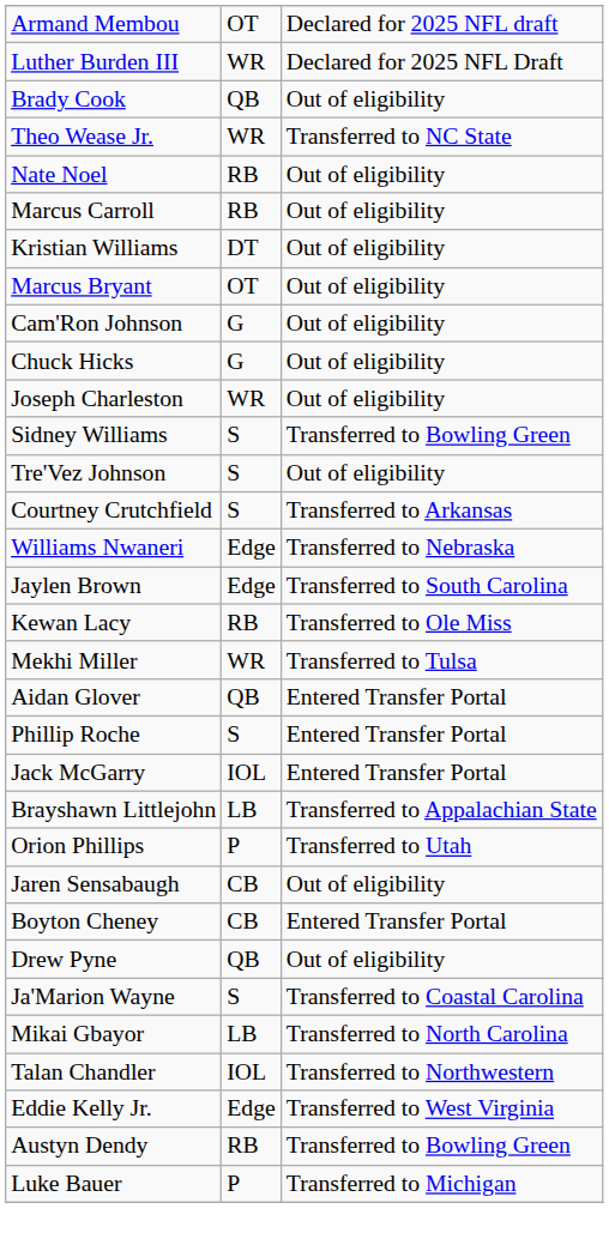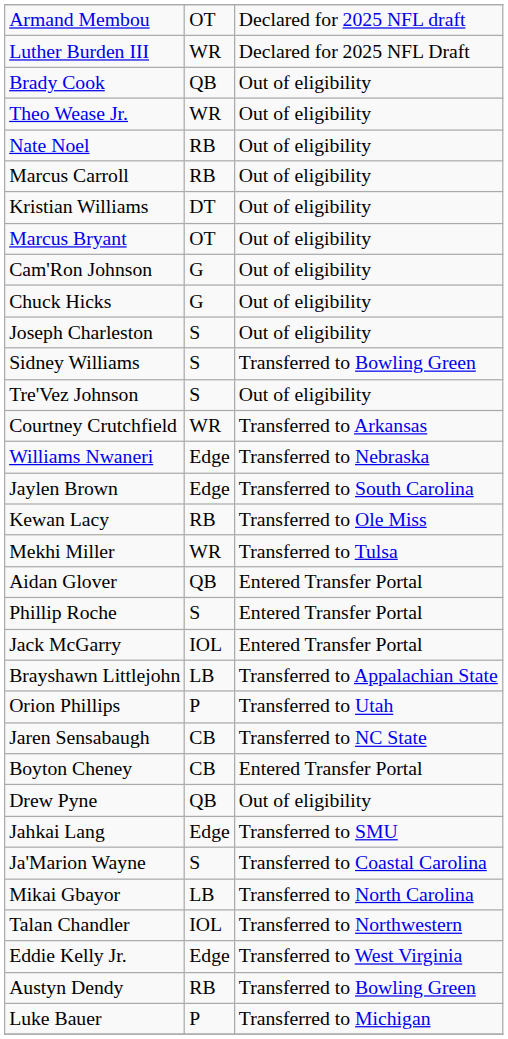Theo Wease Jr. | column 3: Transferred to NC State -> Out of eligibility
Joseph Charleston | column 2: WR -> S
Courtney Crutchfield | column 2: S -> WR
Jaren Sensabaugh | column 3: Out of eligibility -> Transferred to NC State
+ row: Jahkai Lang | Edge | Transferred to SMU
